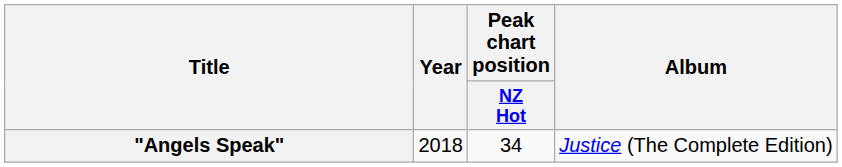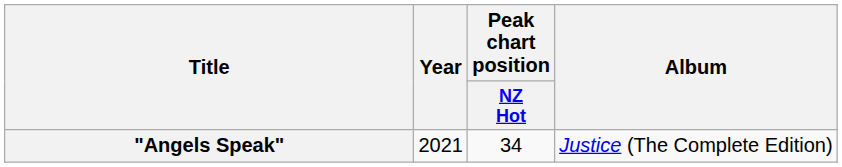"Angels Speak" | Year: 2018 -> 2021
